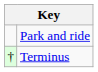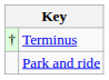rows swapped: Terminus <-> Park and ride
